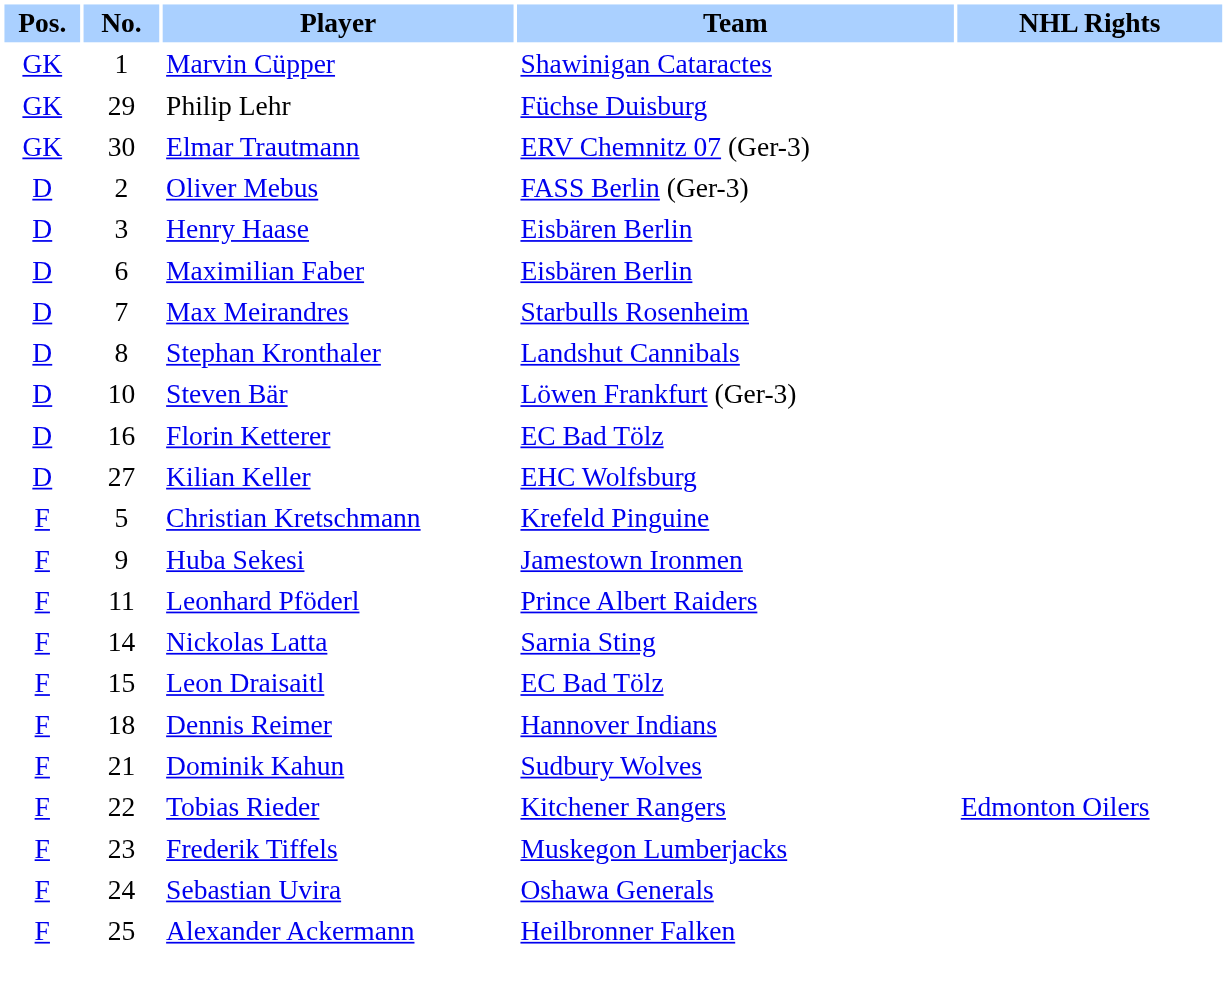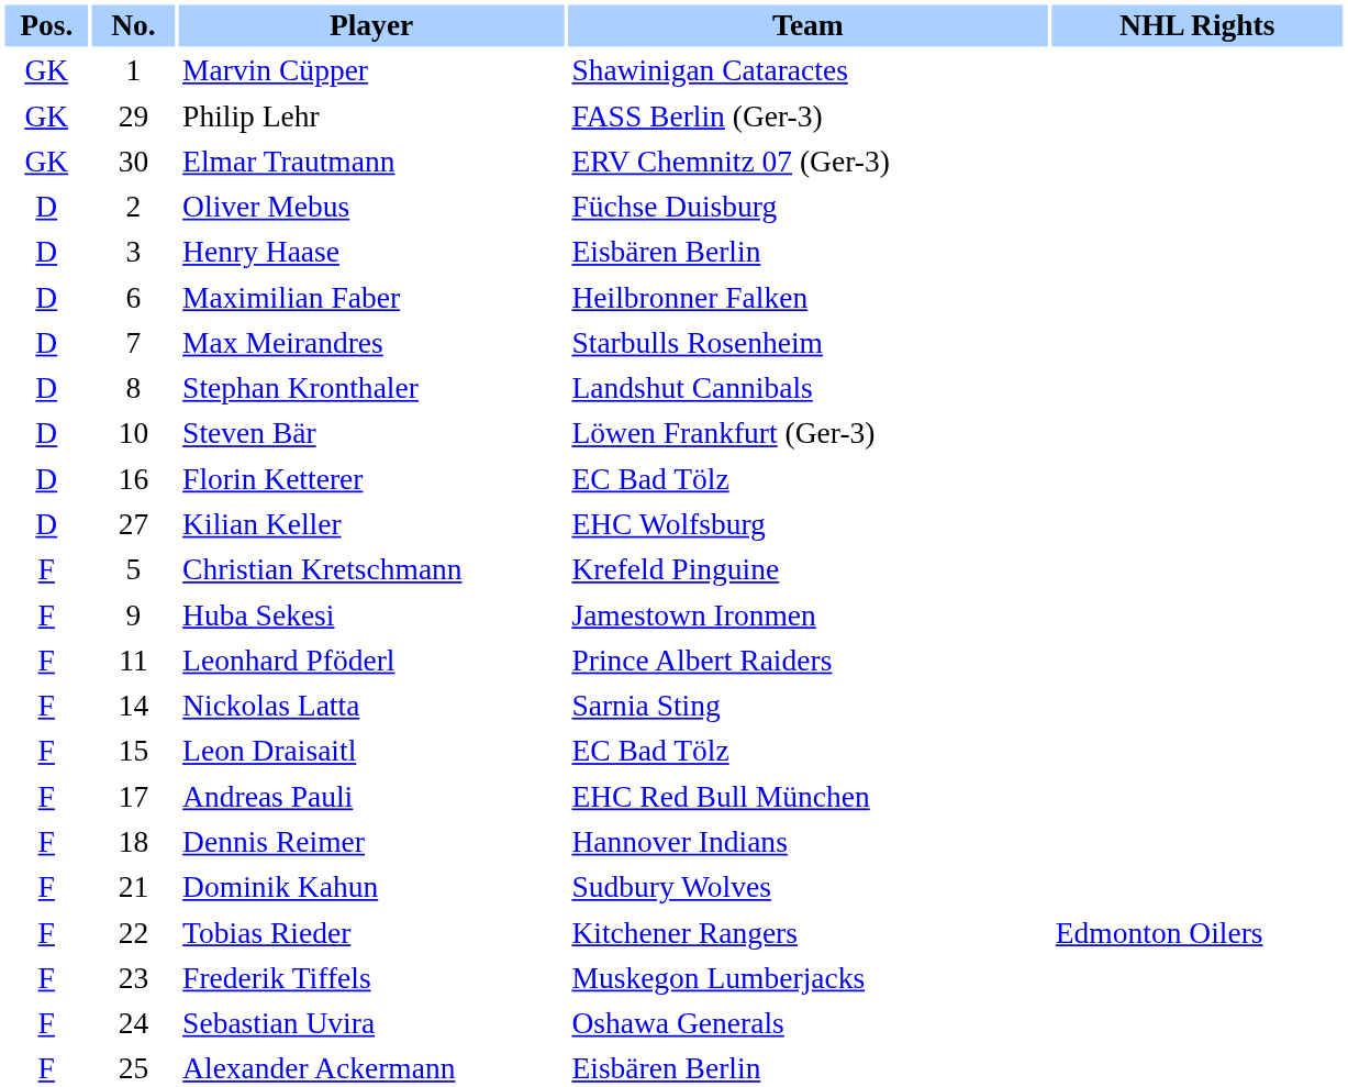Philip Lehr | Team: Füchse Duisburg -> FASS Berlin (Ger-3)
Oliver Mebus | Team: FASS Berlin (Ger-3) -> Füchse Duisburg
Maximilian Faber | Team: Eisbären Berlin -> Heilbronner Falken
+ row: F | 17 | Andreas Pauli | EHC Red Bull München
Alexander Ackermann | Team: Heilbronner Falken -> Eisbären Berlin
